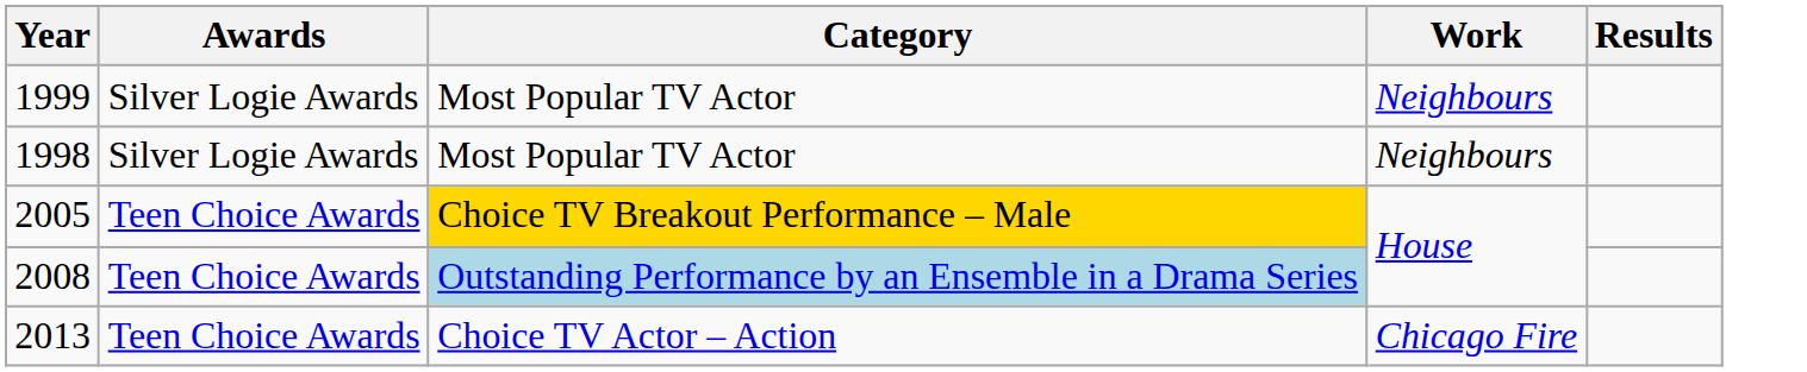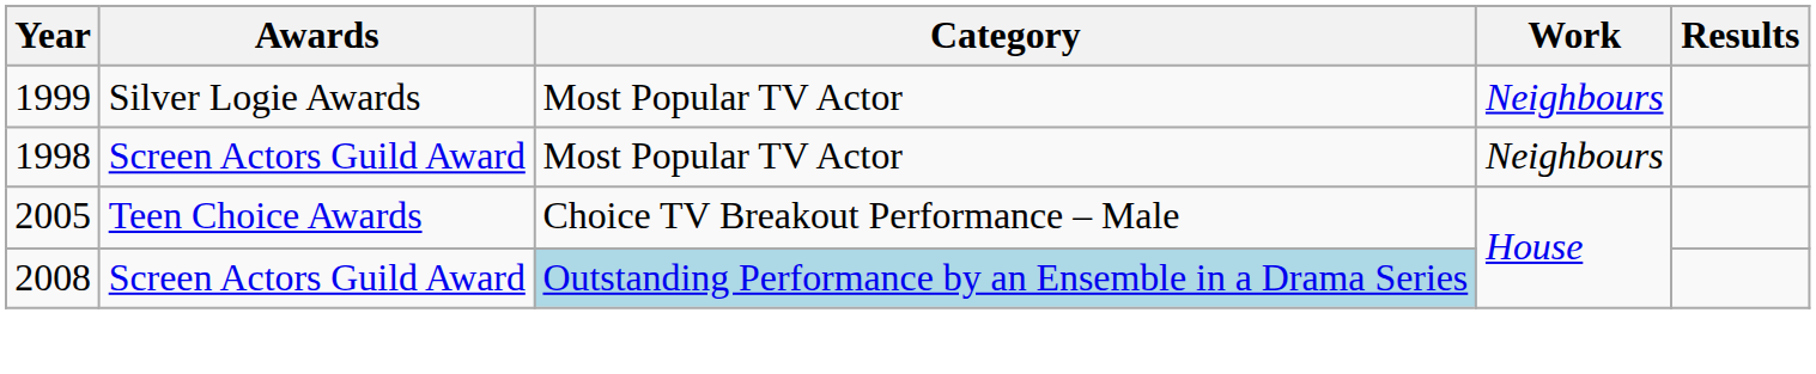1998 | Awards: Silver Logie Awards -> Screen Actors Guild Award
2005 | Category: gold background -> no background
2008 | Awards: Teen Choice Awards -> Screen Actors Guild Award
- row: 2013 | Teen Choice Awards | Choice TV Actor – Action | Chicago Fire
